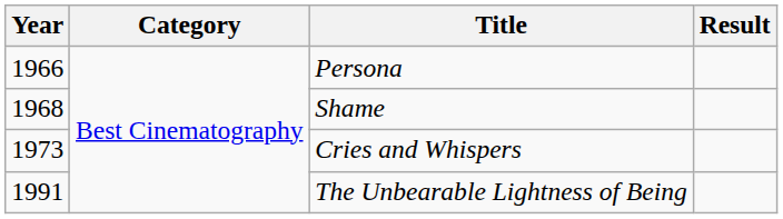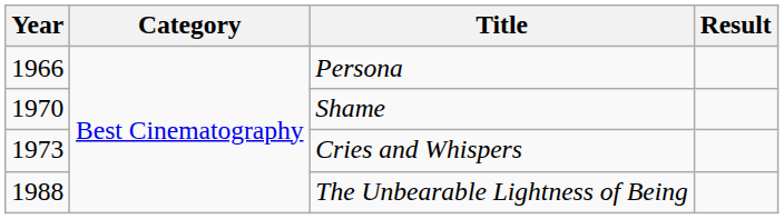Shame | Year: 1968 -> 1970
The Unbearable Lightness of Being | Year: 1991 -> 1988
